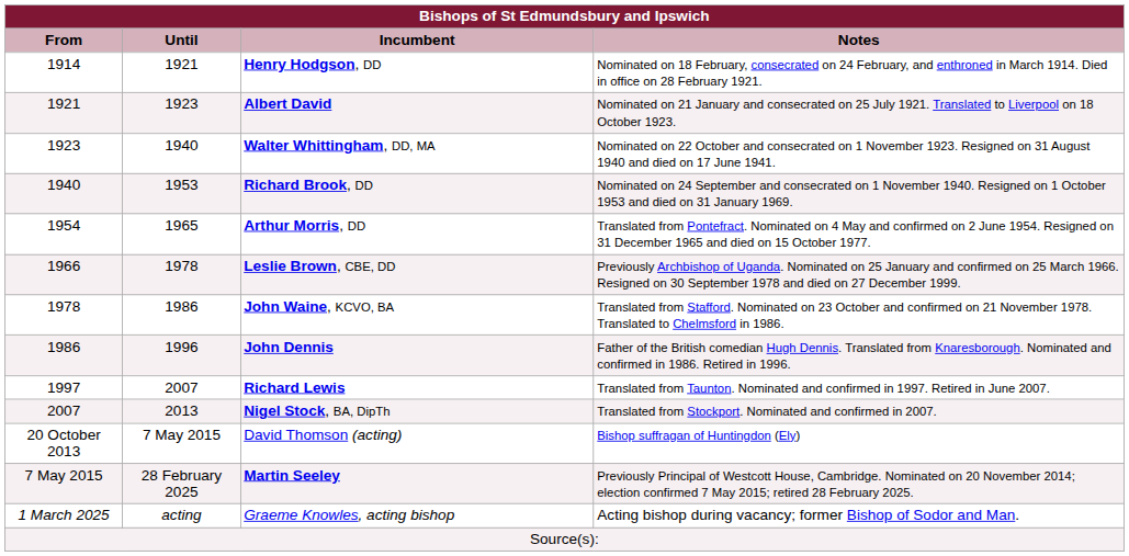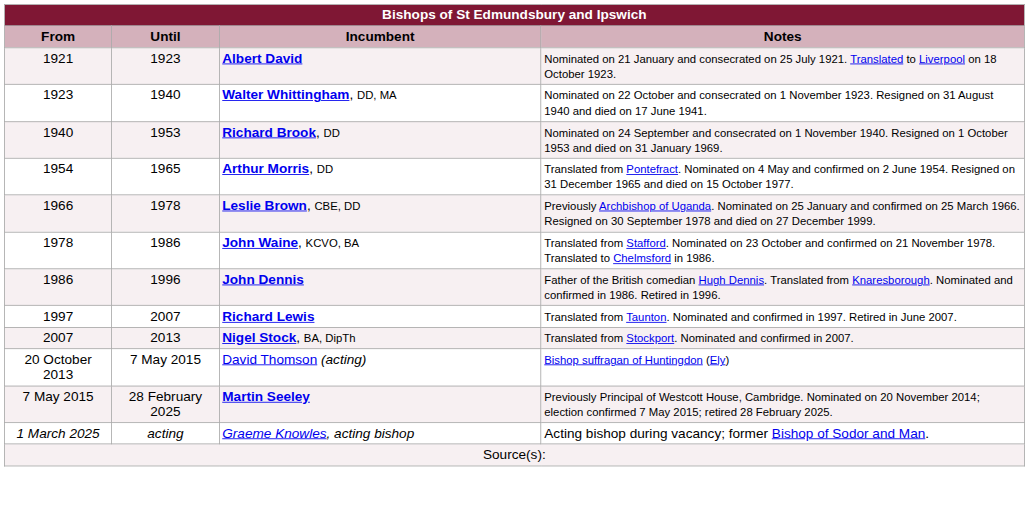- row: 1914 | 1921 | Henry Hodgson, DD | Nominated on 18 February, consecrated on 24 February, and enthroned in March 1914. Died in office on 28 February 1921.
